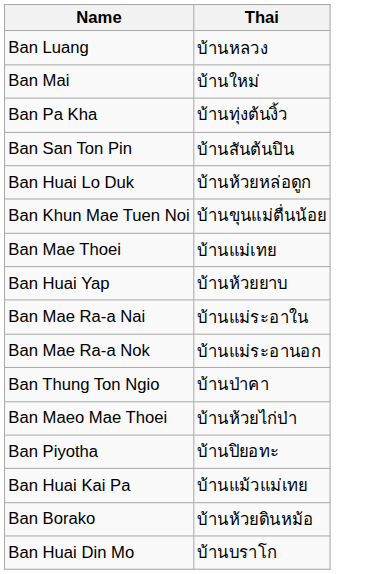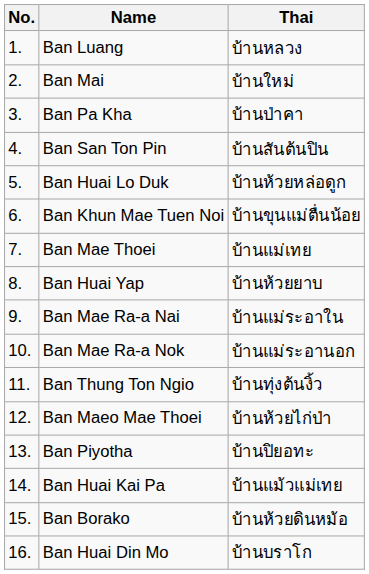+ column: No. | 1. | 2. | 3. | 4. | 5. | 6. | 7. | 8. | 9. | 10. | 11. | 12. | 13. | 14. | 15. | 16.
Ban Pa Kha | Thai: บ้านทุ่งต้นงิ้ว -> บ้านป่าคา
Ban Thung Ton Ngio | Thai: บ้านป่าคา -> บ้านทุ่งต้นงิ้ว
